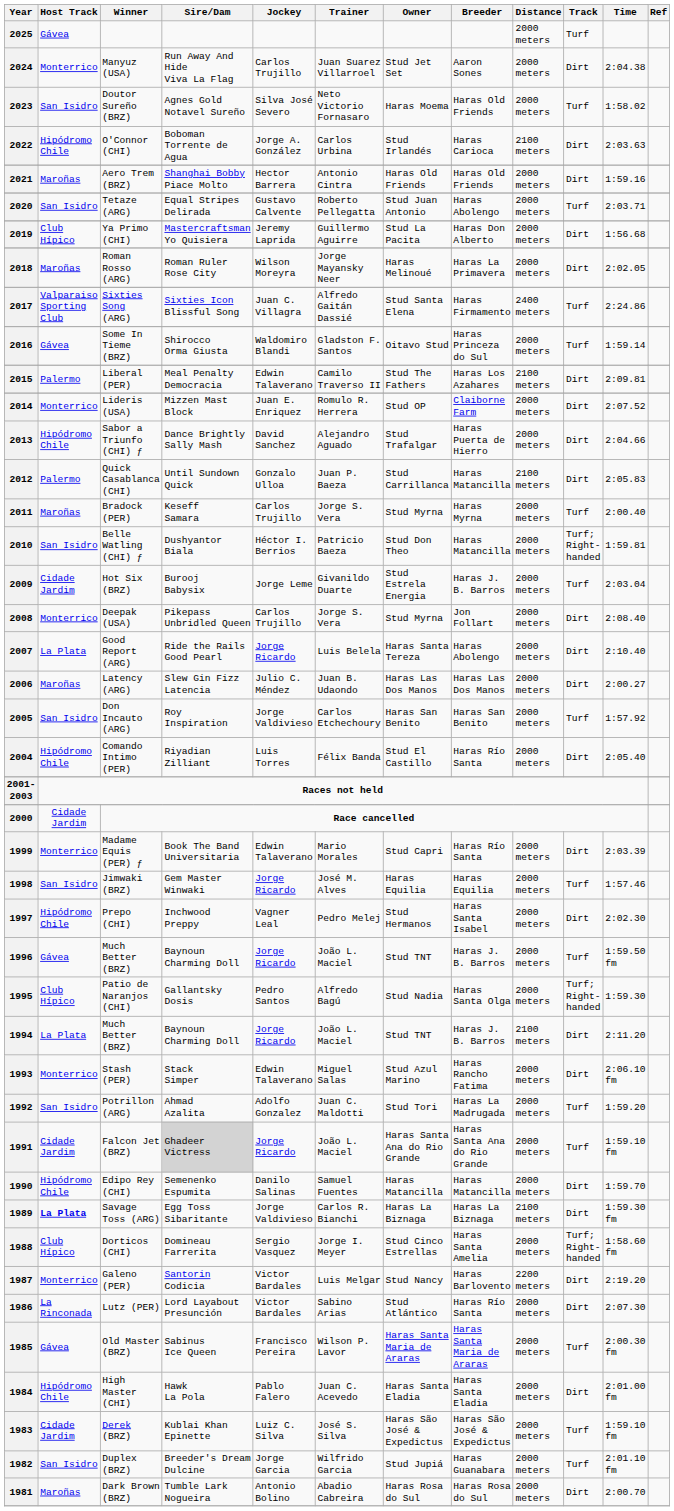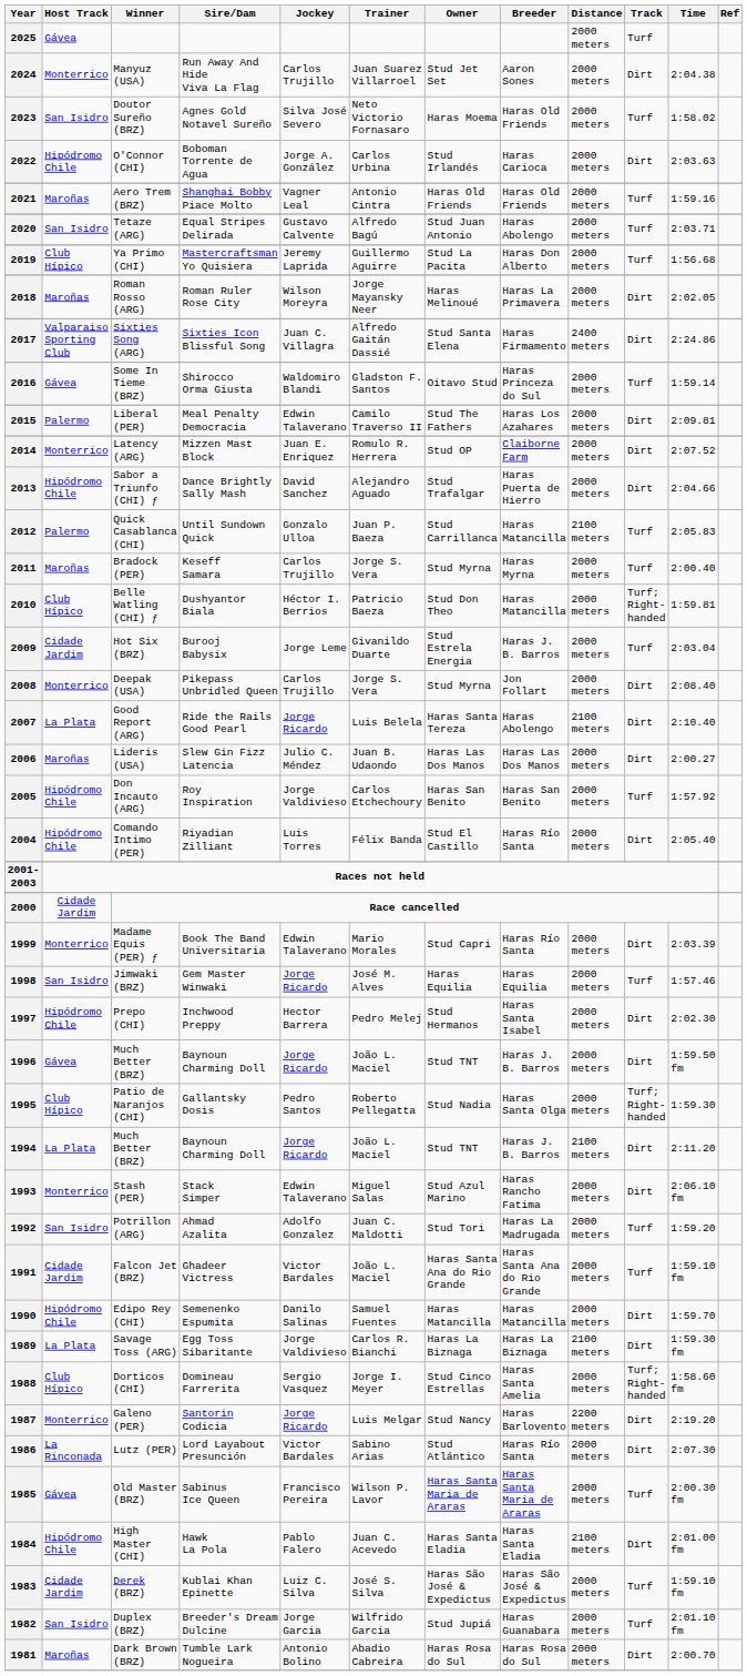2022 | Distance: 2100 meters -> 2000 meters
2021 | Jockey: Hector Barrera -> Vagner Leal
2021 | Track: Dirt -> Turf
2020 | Trainer: Roberto Pellegatta -> Alfredo Bagú
2019 | Track: Dirt -> Turf
2017 | Track: Turf -> Dirt
2015 | Distance: 2100 meters -> 2000 meters
2014 | Winner: Lideris (USA) -> Latency (ARG)
2012 | Track: Dirt -> Turf
2010 | Host Track: San Isidro -> Club Hípico
2007 | Distance: 2000 meters -> 2100 meters
2006 | Winner: Latency (ARG) -> Lideris (USA)
2005 | Host Track: San Isidro -> Hipódromo Chile
1997 | Jockey: Vagner Leal -> Hector Barrera
1996 | Track: Turf -> Dirt
1995 | Trainer: Alfredo Bagú -> Roberto Pellegatta
1991 | Sire/Dam: lightgrey background -> no background
1991 | Jockey: Jorge Ricardo -> Victor Bardales
1989 | Host Track: bold -> normal
1987 | Jockey: Victor Bardales -> Jorge Ricardo
1984 | Distance: 2000 meters -> 2100 meters
